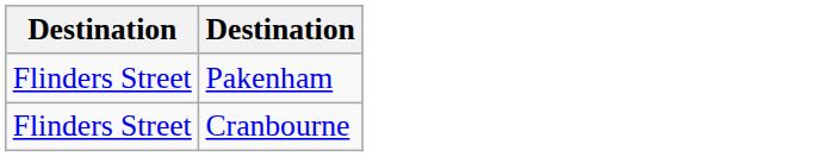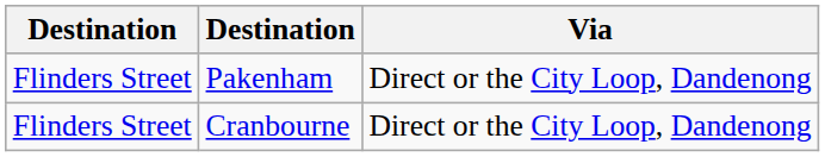+ column: Via | Direct or the City Loop, Dandenong | Direct or the City Loop, Dandenong
